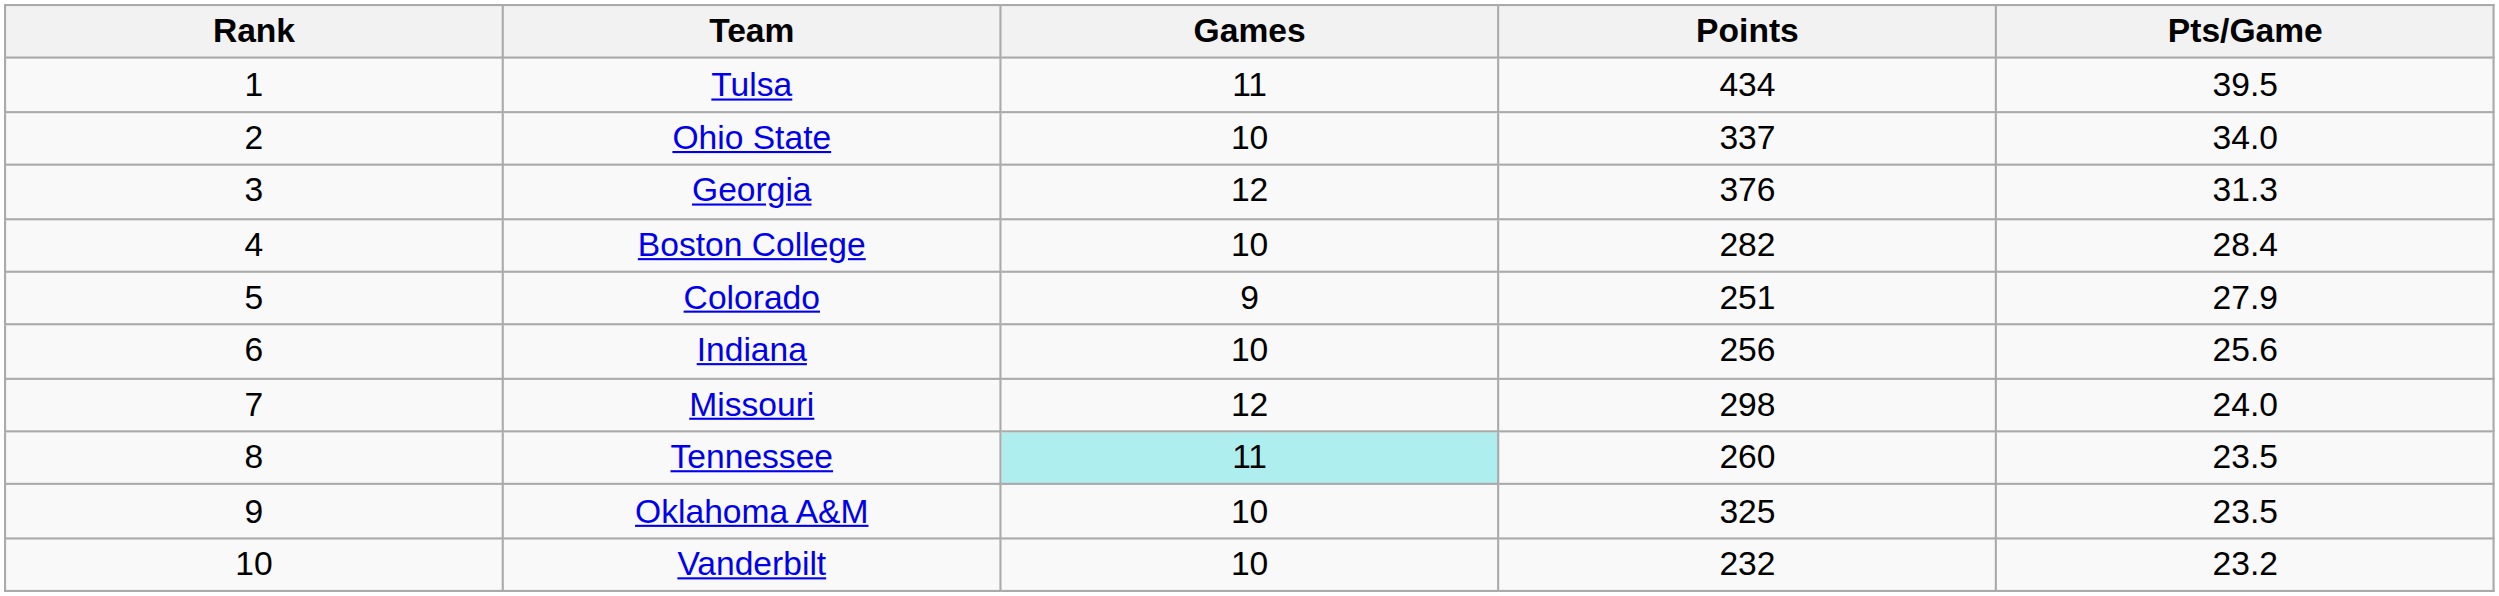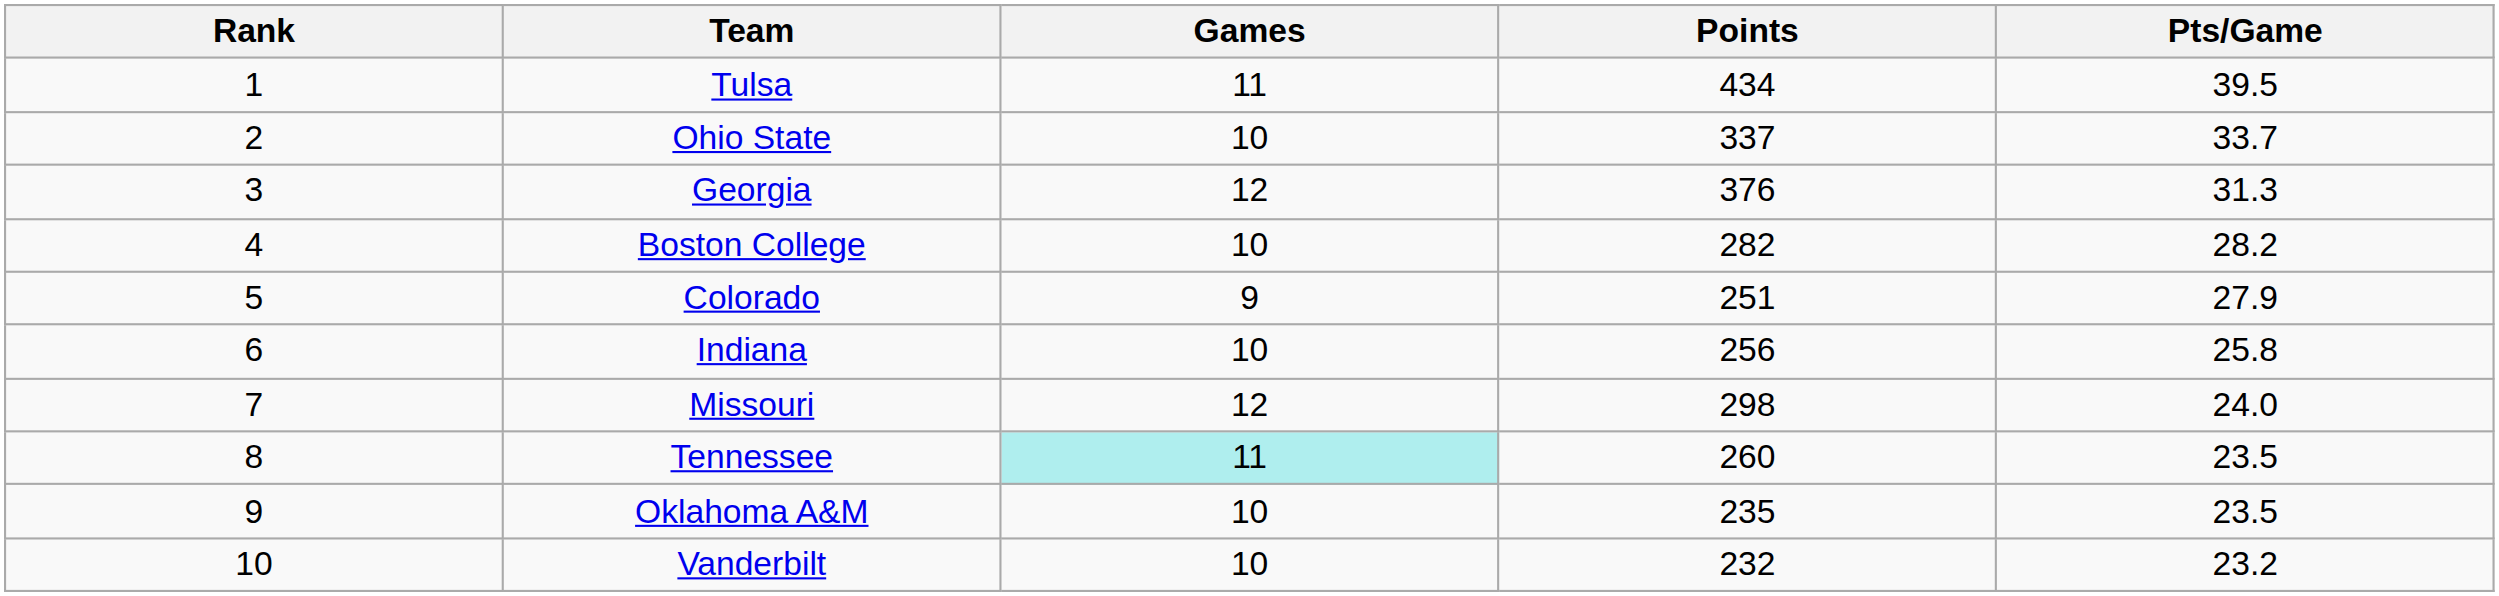Ohio State | Pts/Game: 34.0 -> 33.7
Boston College | Pts/Game: 28.4 -> 28.2
Indiana | Pts/Game: 25.6 -> 25.8
Oklahoma A&M | Points: 325 -> 235
